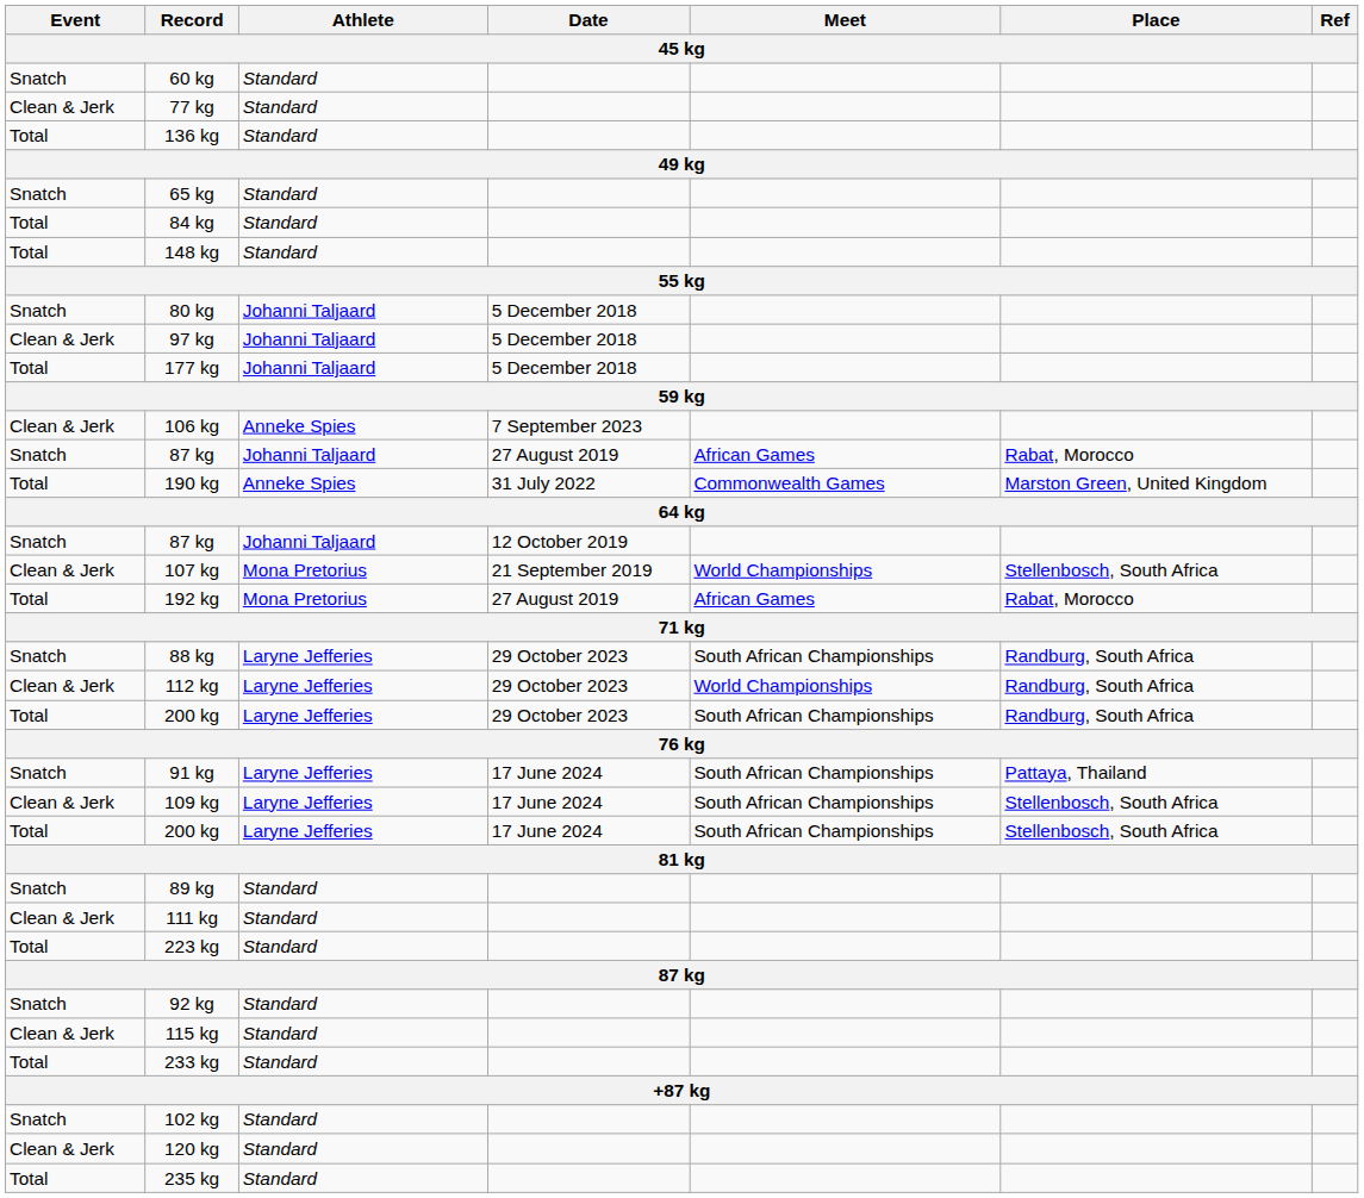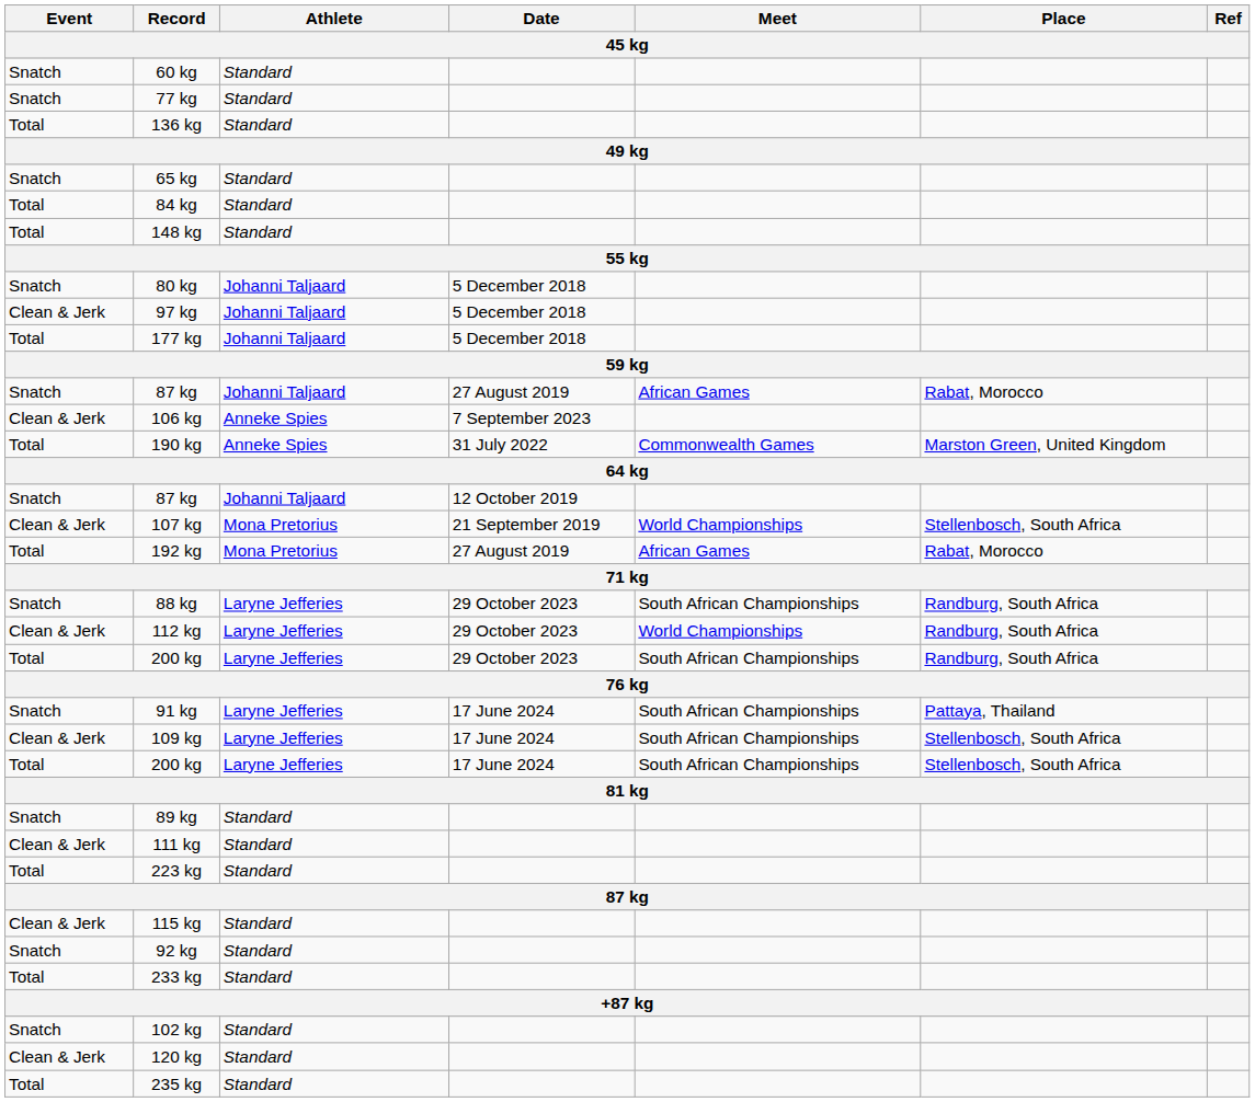77 kg | Event: Clean & Jerk -> Snatch
rows swapped: 87 kg / 27 August 2019 <-> 106 kg
rows swapped: 92 kg <-> 115 kg
